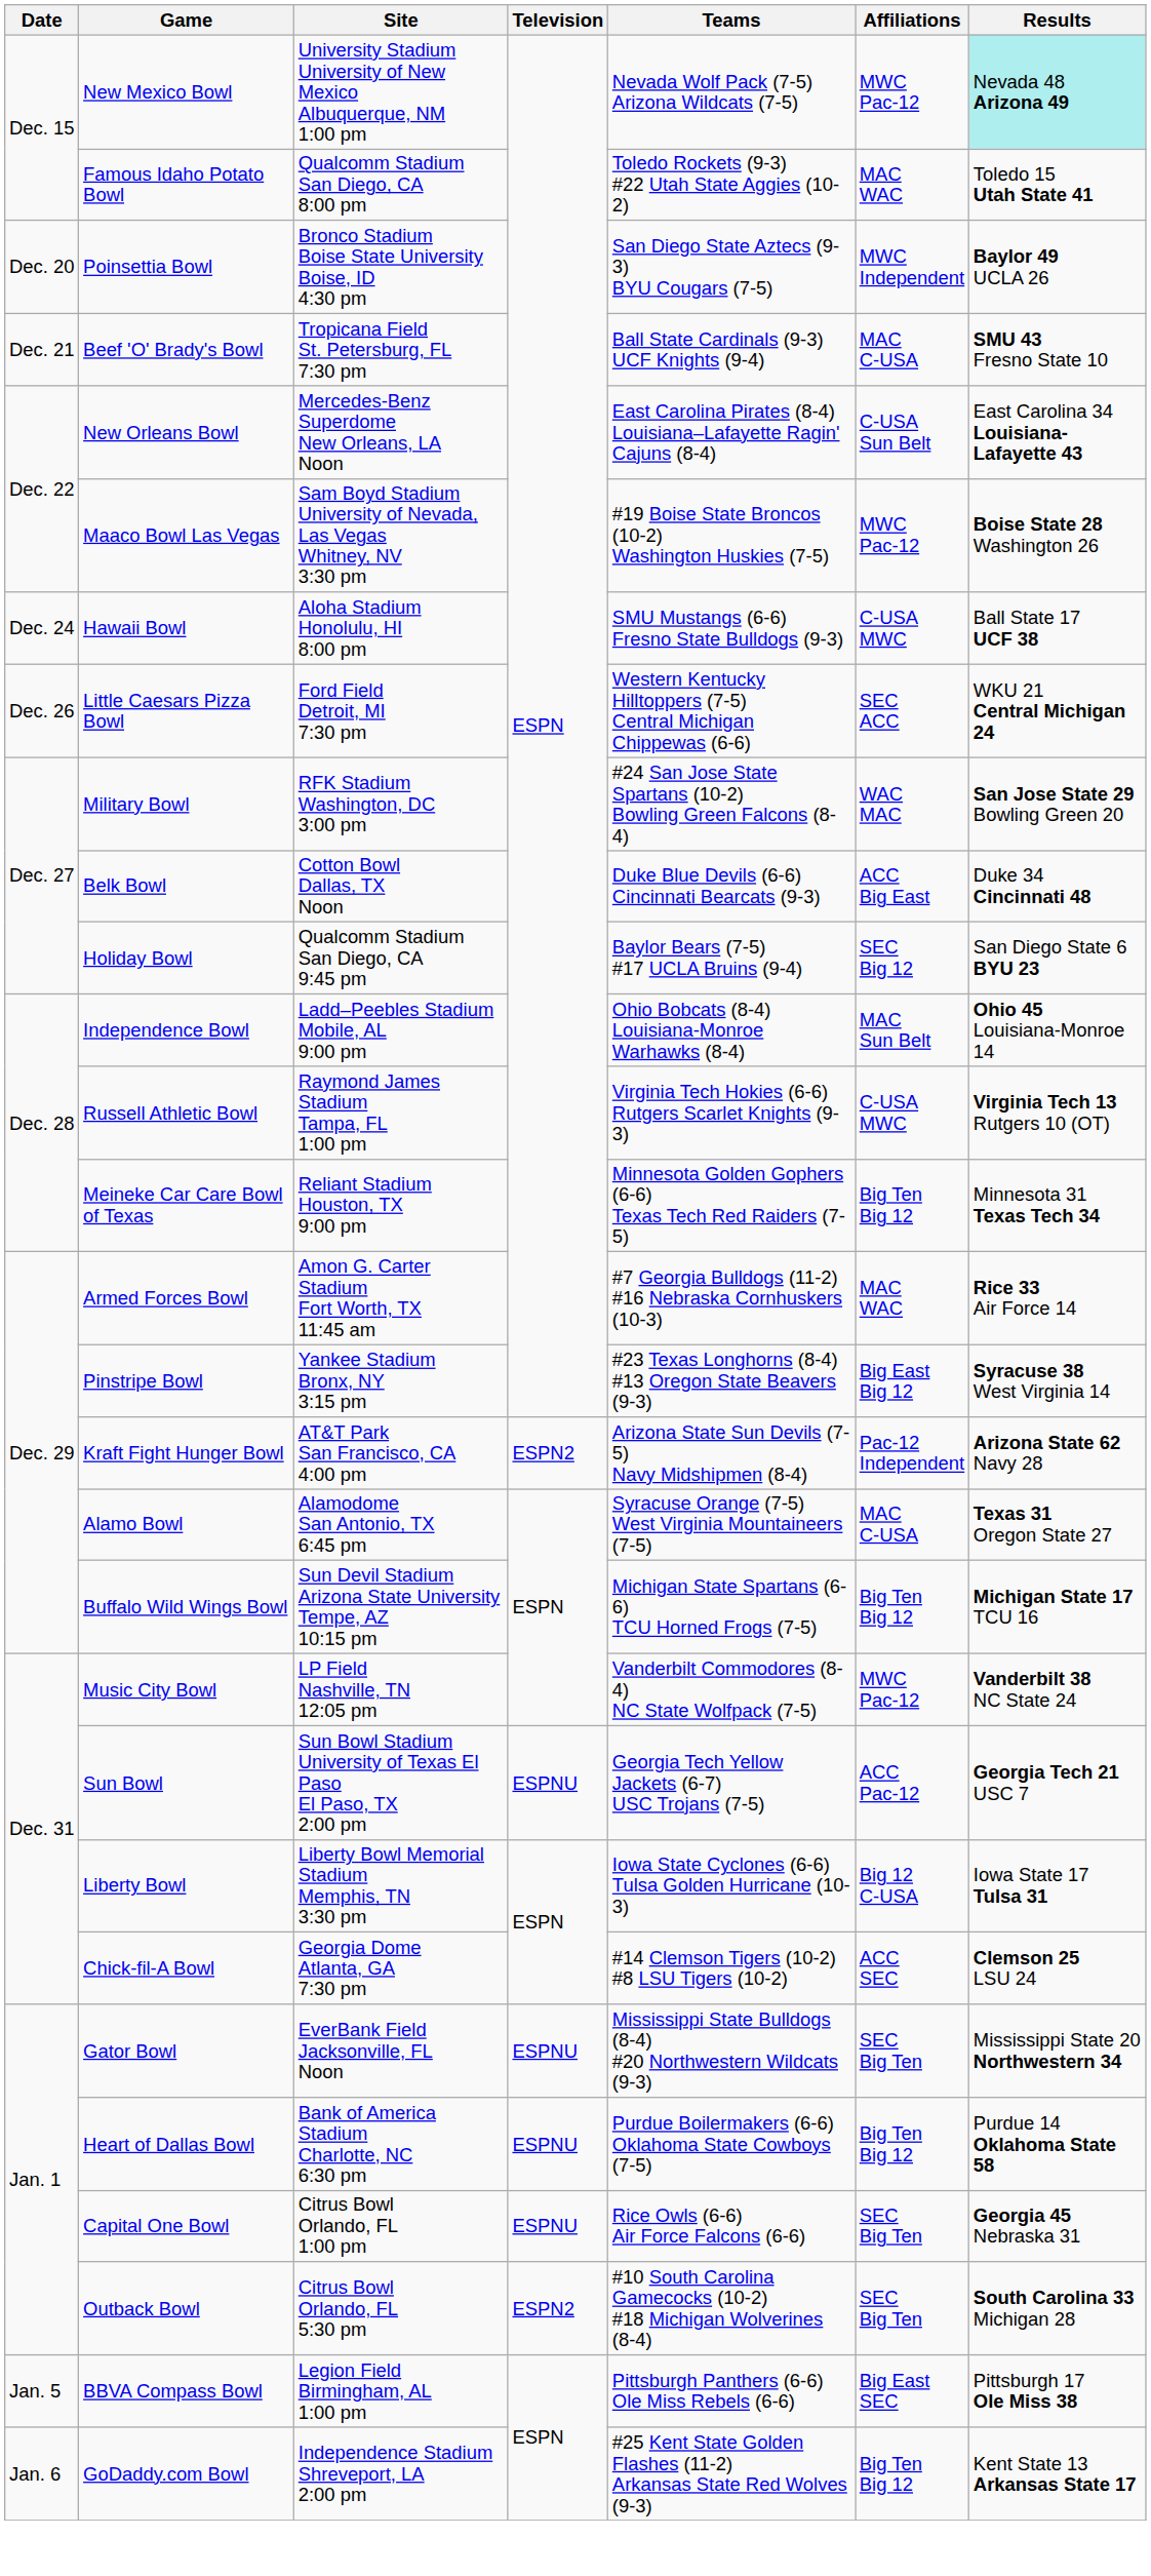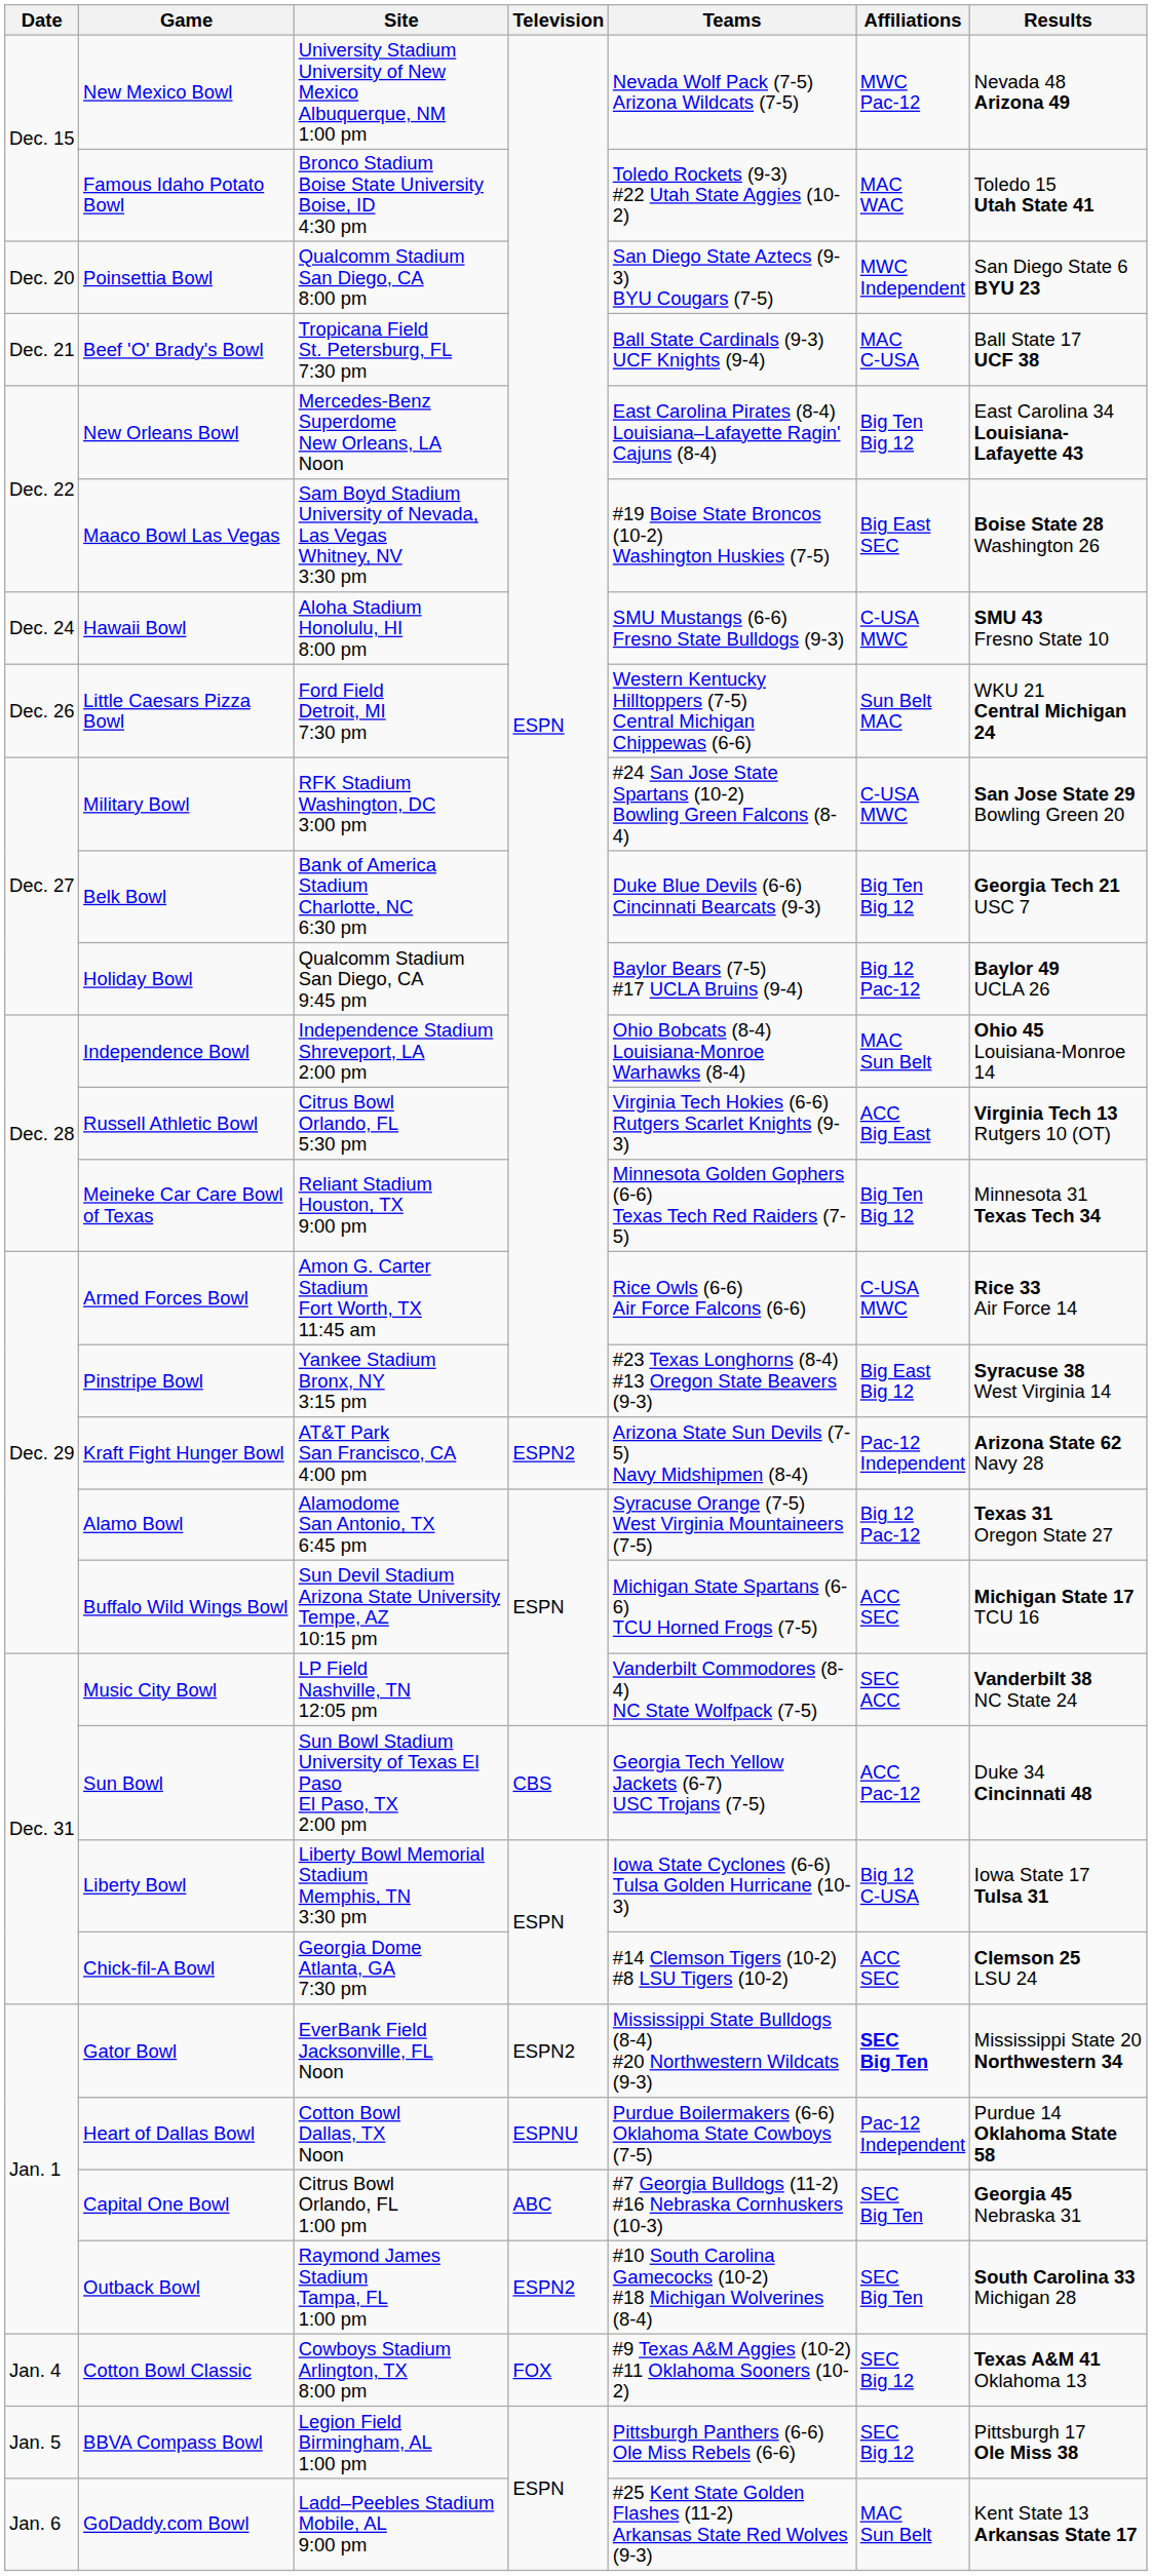New Mexico Bowl | Results: paleturquoise background -> no background
Famous Idaho Potato Bowl | Site: Qualcomm Stadium San Diego, CA 8:00 pm -> Bronco Stadium Boise State University Boise, ID 4:30 pm
Poinsettia Bowl | Site: Bronco Stadium Boise State University Boise, ID 4:30 pm -> Qualcomm Stadium San Diego, CA 8:00 pm
Poinsettia Bowl | Results: Baylor 49 UCLA 26 -> San Diego State 6 BYU 23
Beef 'O' Brady's Bowl | Results: SMU 43 Fresno State 10 -> Ball State 17 UCF 38
New Orleans Bowl | Affiliations: C-USA Sun Belt -> Big Ten Big 12
Maaco Bowl Las Vegas | Affiliations: MWC Pac-12 -> Big East SEC
Hawaii Bowl | Results: Ball State 17 UCF 38 -> SMU 43 Fresno State 10
Little Caesars Pizza Bowl | Affiliations: SEC ACC -> Sun Belt MAC
Military Bowl | Affiliations: WAC MAC -> C-USA MWC
Belk Bowl | Site: Cotton Bowl Dallas, TX Noon -> Bank of America Stadium Charlotte, NC 6:30 pm
Belk Bowl | Affiliations: ACC Big East -> Big Ten Big 12
Belk Bowl | Results: Duke 34 Cincinnati 48 -> Georgia Tech 21 USC 7
Holiday Bowl | Affiliations: SEC Big 12 -> Big 12 Pac-12
Holiday Bowl | Results: San Diego State 6 BYU 23 -> Baylor 49 UCLA 26
Independence Bowl | Site: Ladd–Peebles Stadium Mobile, AL 9:00 pm -> Independence Stadium Shreveport, LA 2:00 pm
Russell Athletic Bowl | Site: Raymond James Stadium Tampa, FL 1:00 pm -> Citrus Bowl Orlando, FL 5:30 pm
Russell Athletic Bowl | Affiliations: C-USA MWC -> ACC Big East
Armed Forces Bowl | Teams: #7 Georgia Bulldogs (11-2) #16 Nebraska Cornhuskers (10-3) -> Rice Owls (6-6) Air Force Falcons (6-6)
Armed Forces Bowl | Affiliations: MAC WAC -> C-USA MWC
Alamo Bowl | Affiliations: MAC C-USA -> Big 12 Pac-12
Buffalo Wild Wings Bowl | Affiliations: Big Ten Big 12 -> ACC SEC
Music City Bowl | Affiliations: MWC Pac-12 -> SEC ACC
Sun Bowl | Television: ESPNU -> CBS
Sun Bowl | Results: Georgia Tech 21 USC 7 -> Duke 34 Cincinnati 48
Gator Bowl | Television: ESPNU -> ESPN2
Gator Bowl | Affiliations: normal -> bold
Heart of Dallas Bowl | Site: Bank of America Stadium Charlotte, NC 6:30 pm -> Cotton Bowl Dallas, TX Noon
Heart of Dallas Bowl | Affiliations: Big Ten Big 12 -> Pac-12 Independent
Capital One Bowl | Television: ESPNU -> ABC
Capital One Bowl | Teams: Rice Owls (6-6) Air Force Falcons (6-6) -> #7 Georgia Bulldogs (11-2) #16 Nebraska Cornhuskers (10-3)
Outback Bowl | Site: Citrus Bowl Orlando, FL 5:30 pm -> Raymond James Stadium Tampa, FL 1:00 pm
+ row: Jan. 4 | Cotton Bowl Classic | Cowboys Stadium Arlington, TX 8:00 pm | FOX | #9 Texas A&M Aggies (10-2) #11 Oklahoma Sooners (10-2) | SEC Big 12 | Texas A&M 41 Oklahoma 13
BBVA Compass Bowl | Affiliations: Big East SEC -> SEC Big 12
GoDaddy.com Bowl | Site: Independence Stadium Shreveport, LA 2:00 pm -> Ladd–Peebles Stadium Mobile, AL 9:00 pm
GoDaddy.com Bowl | Affiliations: Big Ten Big 12 -> MAC Sun Belt
